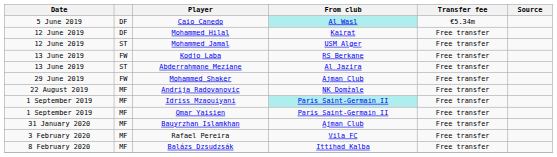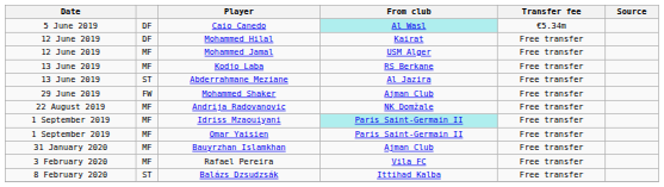Mohammed Jamal | column 2: ST -> MF
Kodjo Laba | column 2: FW -> MF
Balázs Dzsudzsák | column 2: MF -> ST
